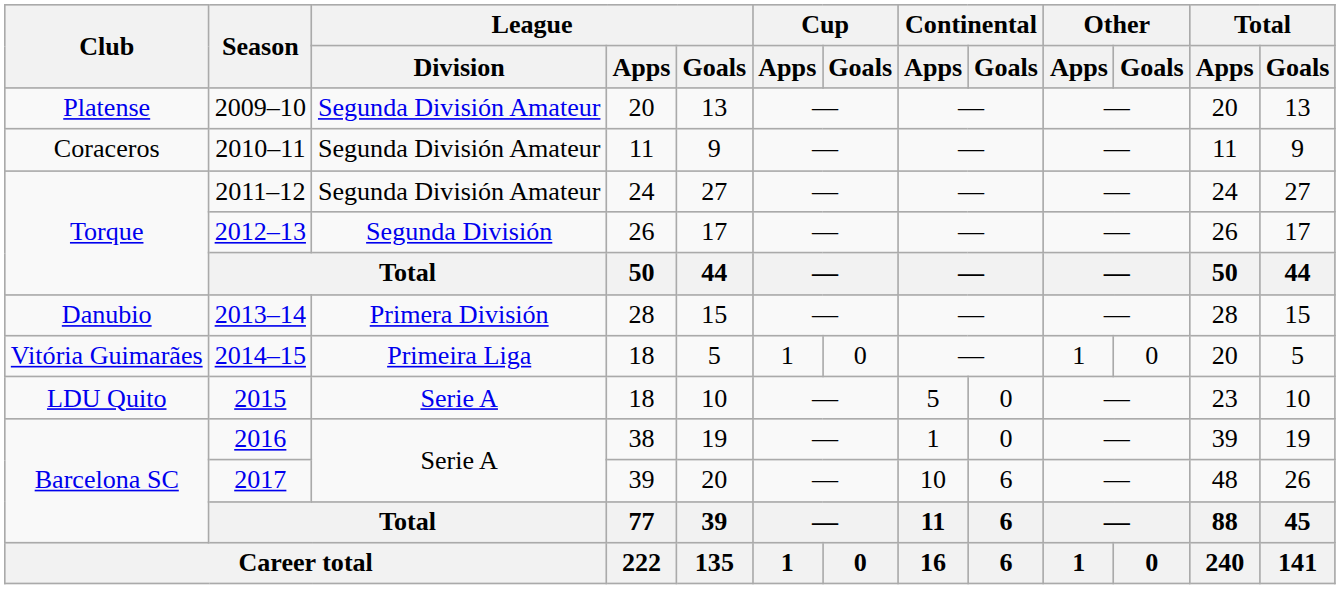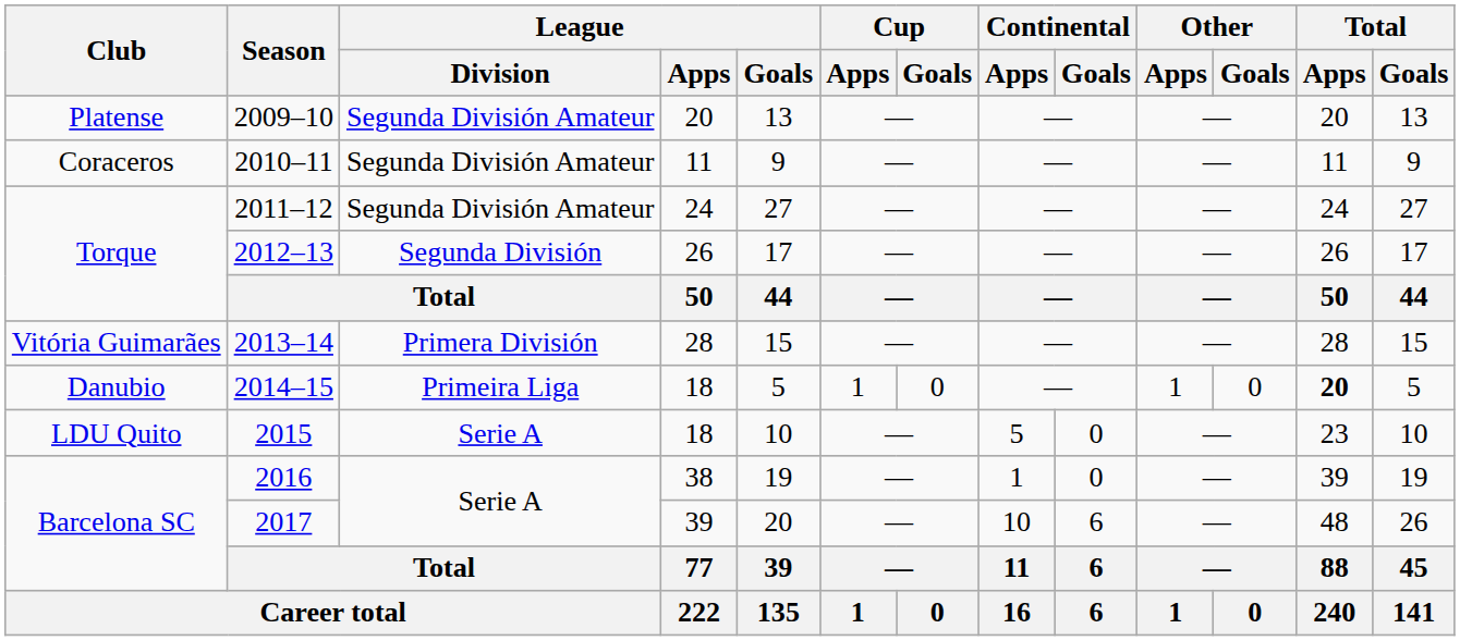2013–14 | Club: Danubio -> Vitória Guimarães
2014–15 | Club: Vitória Guimarães -> Danubio
2014–15 | Total / Apps: normal -> bold
